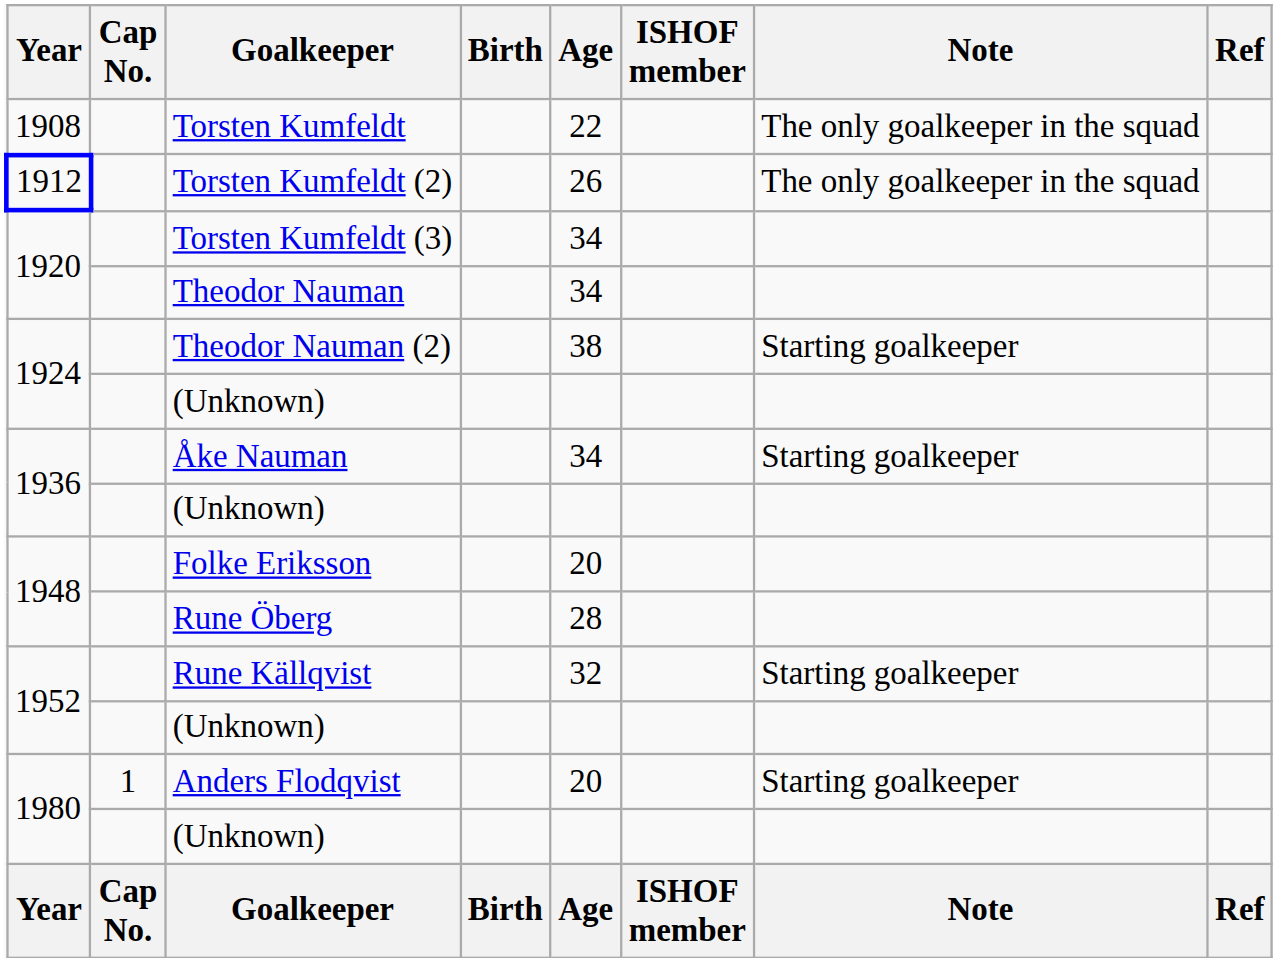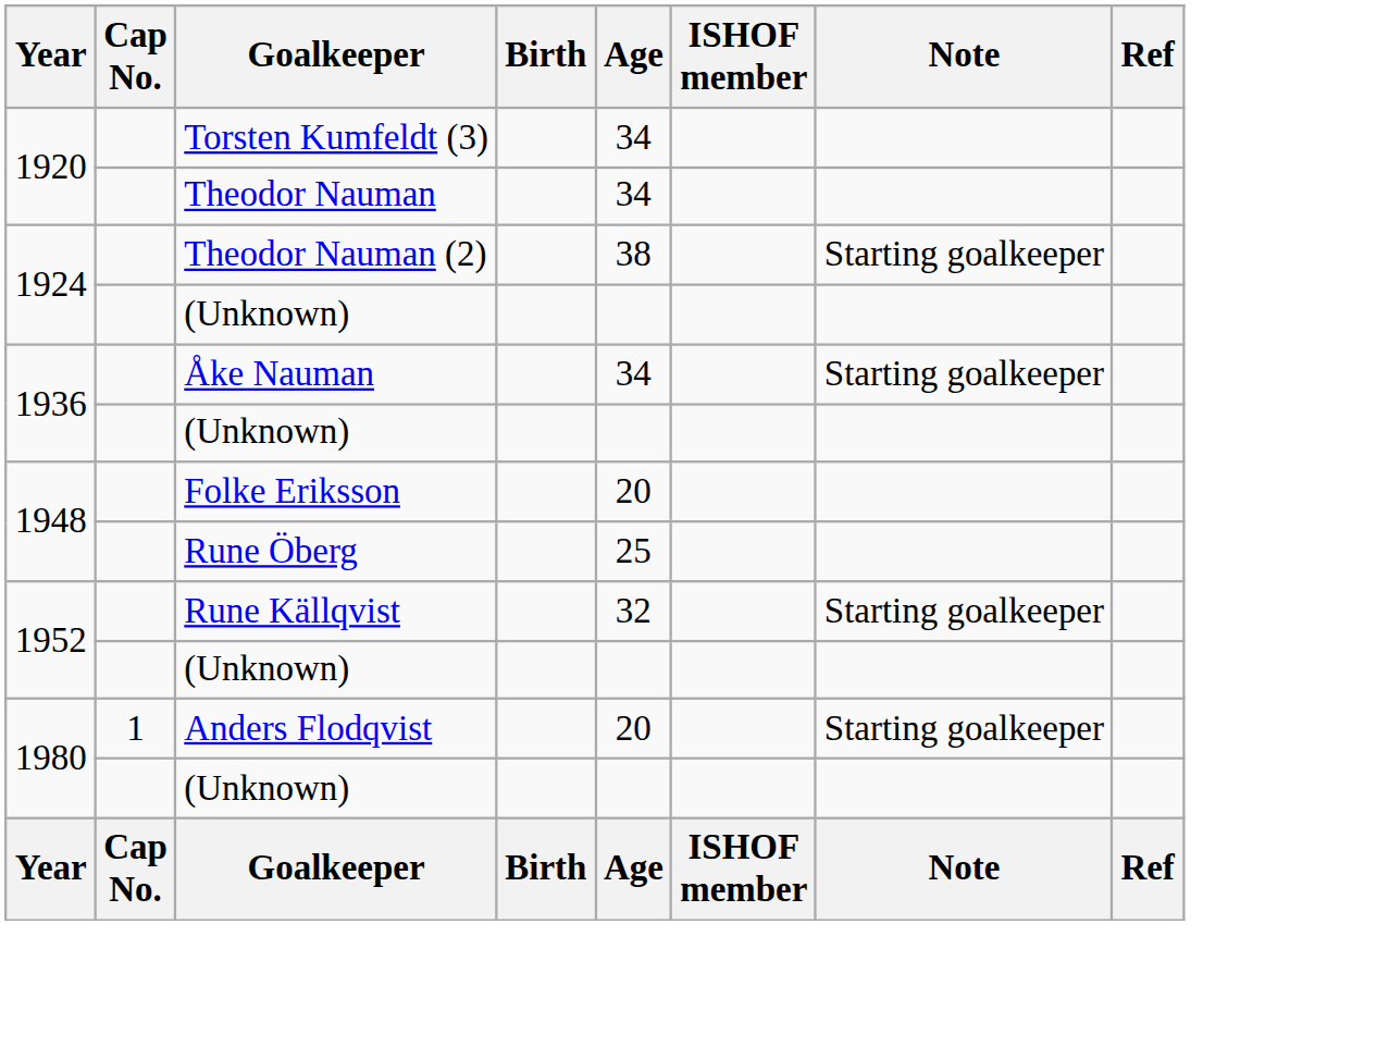- row: 1908 | Torsten Kumfeldt | 22 | The only goalkeeper in the squad
- row: 1912 | Torsten Kumfeldt (2) | 26 | The only goalkeeper in the squad
Rune Öberg | Age: 28 -> 25
